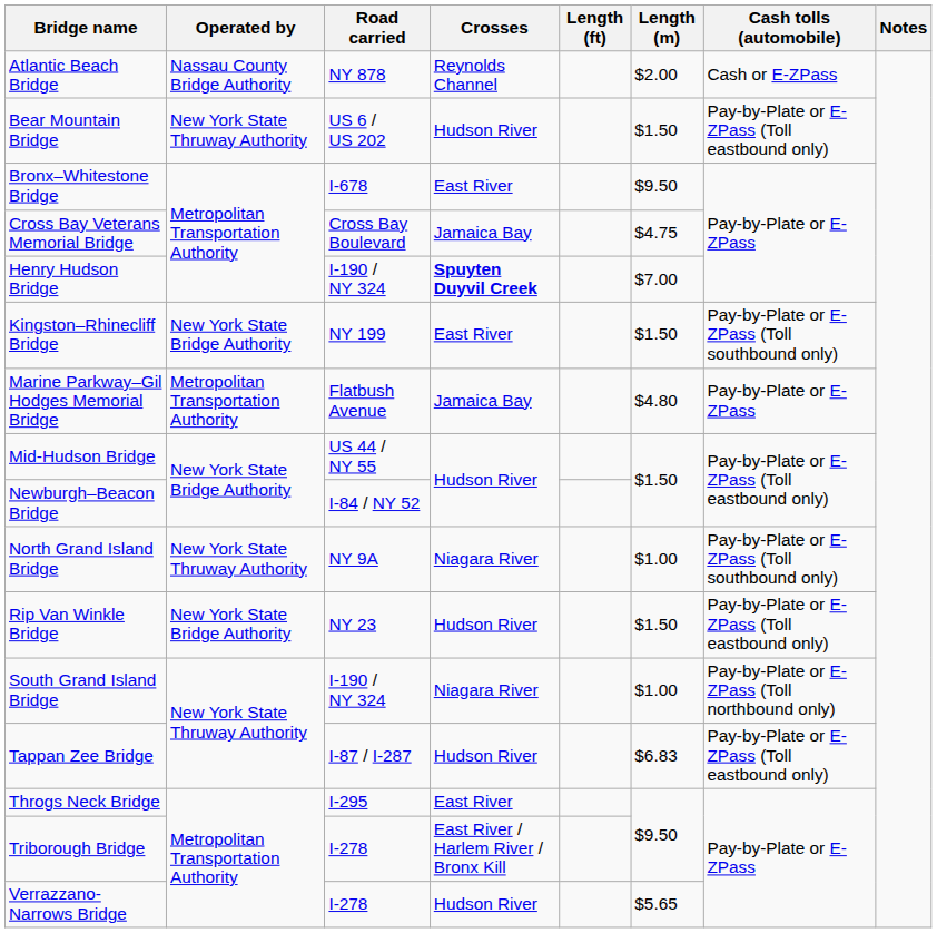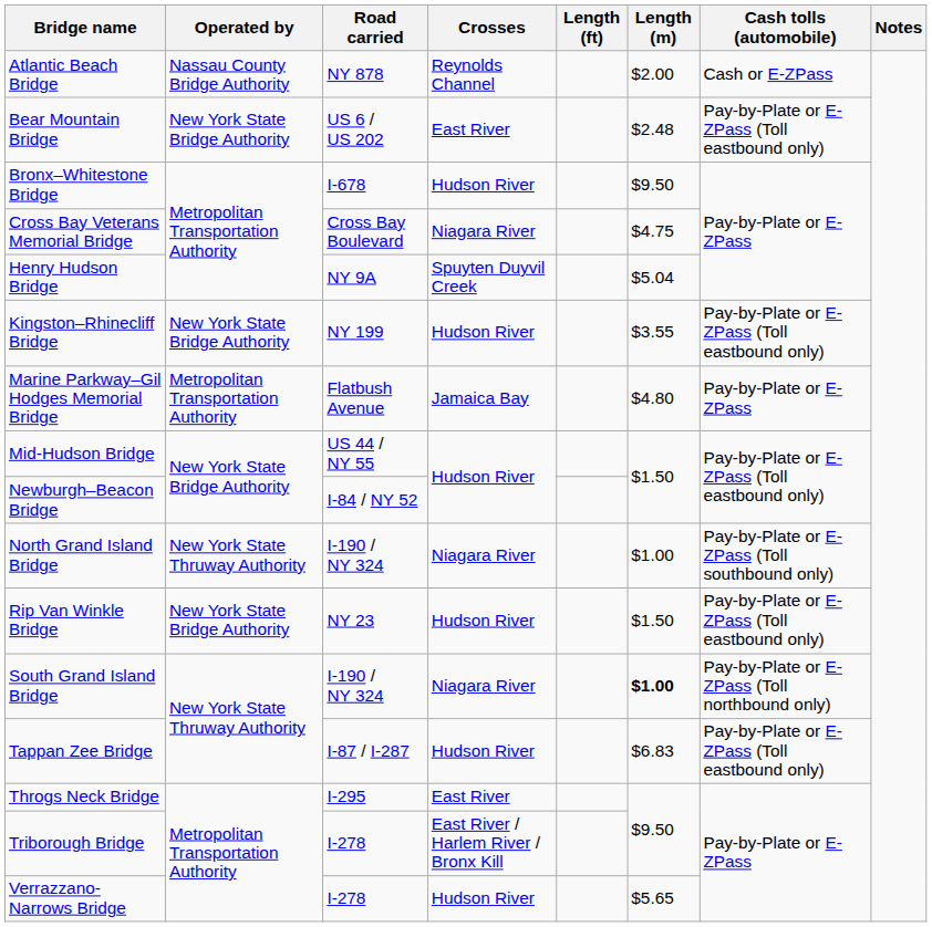Bear Mountain Bridge | Operated by: New York State Thruway Authority -> New York State Bridge Authority
Bear Mountain Bridge | Crosses: Hudson River -> East River
Bear Mountain Bridge | Length (m): $1.50 -> $2.48
Bronx–Whitestone Bridge | Crosses: East River -> Hudson River
Cross Bay Veterans Memorial Bridge | Crosses: Jamaica Bay -> Niagara River
Henry Hudson Bridge | Road carried: I-190 / NY 324 -> NY 9A
Henry Hudson Bridge | Crosses: bold -> normal
Henry Hudson Bridge | Length (m): $7.00 -> $5.04
Kingston–Rhinecliff Bridge | Crosses: East River -> Hudson River
Kingston–Rhinecliff Bridge | Length (m): $1.50 -> $3.55
Kingston–Rhinecliff Bridge | Cash tolls (automobile): Pay-by-Plate or E-ZPass (Toll southbound only) -> Pay-by-Plate or E-ZPass (Toll eastbound only)
North Grand Island Bridge | Road carried: NY 9A -> I-190 / NY 324
South Grand Island Bridge | Length (m): normal -> bold
